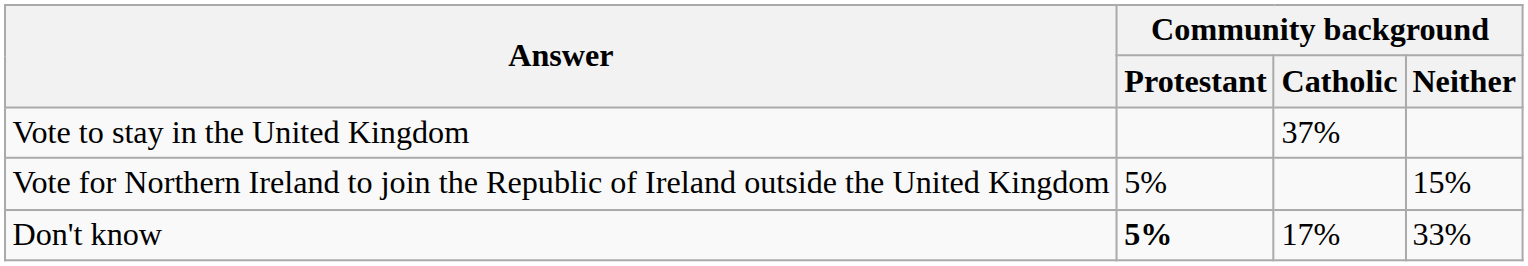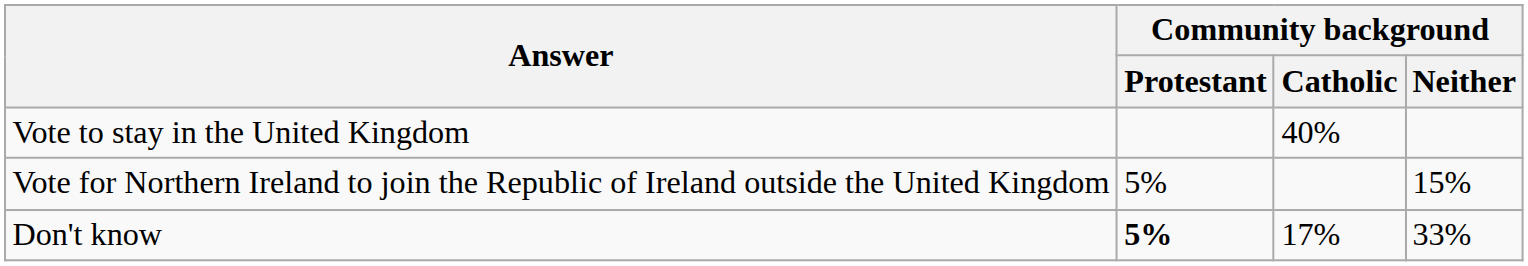Vote to stay in the United Kingdom | Community background / Catholic: 37% -> 40%
